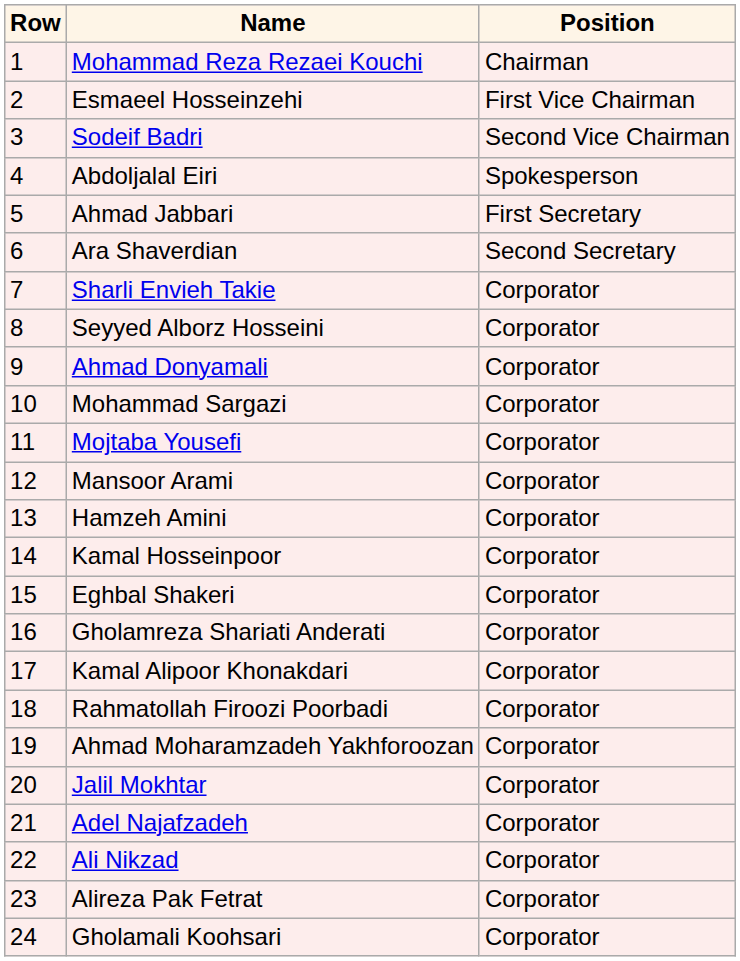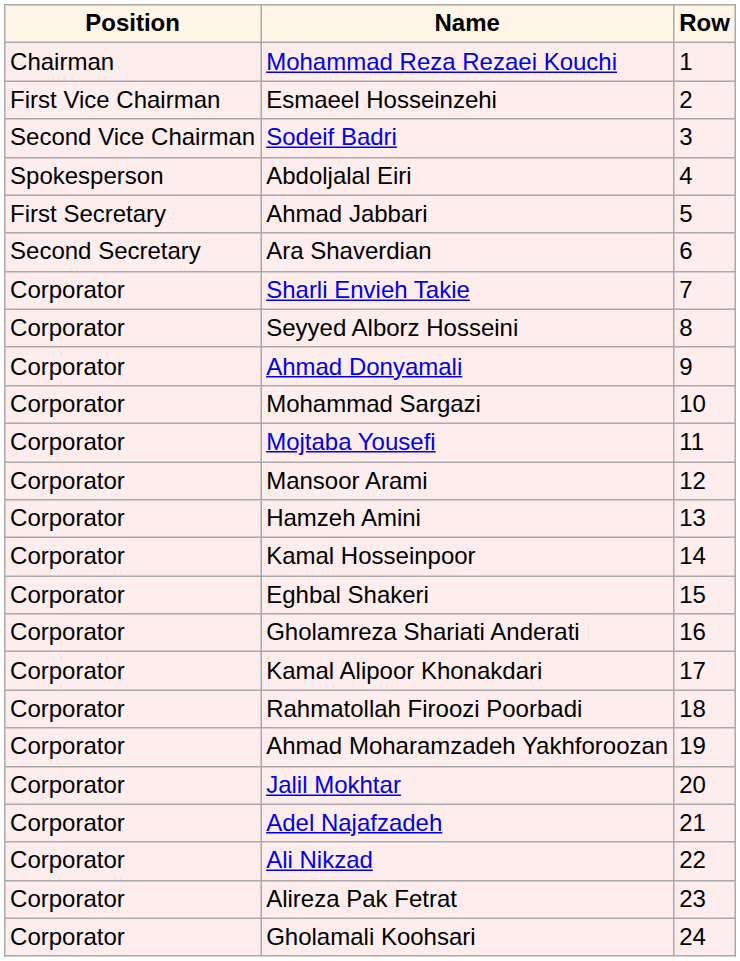columns swapped: Row <-> Position
